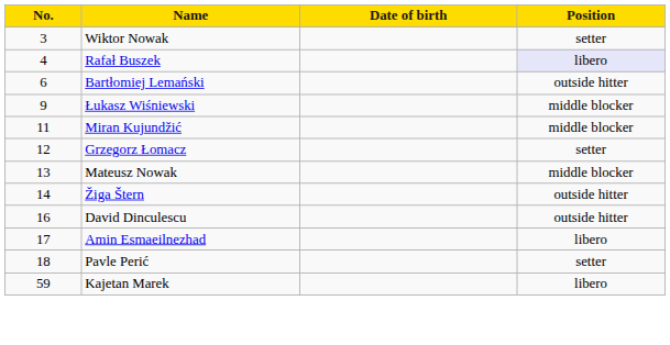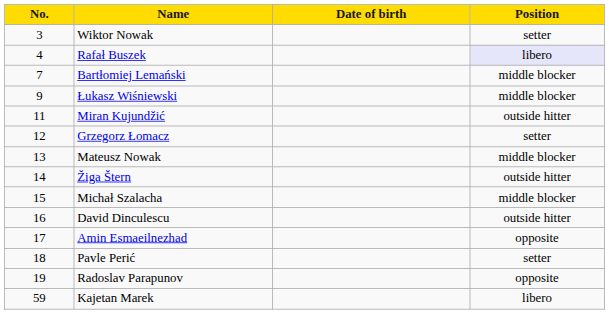Bartłomiej Lemański | No.: 6 -> 7
Bartłomiej Lemański | Position: outside hitter -> middle blocker
Miran Kujundžić | Position: middle blocker -> outside hitter
+ row: 15 | Michał Szalacha | middle blocker
Amin Esmaeilnezhad | Position: libero -> opposite
+ row: 19 | Radoslav Parapunov | opposite
